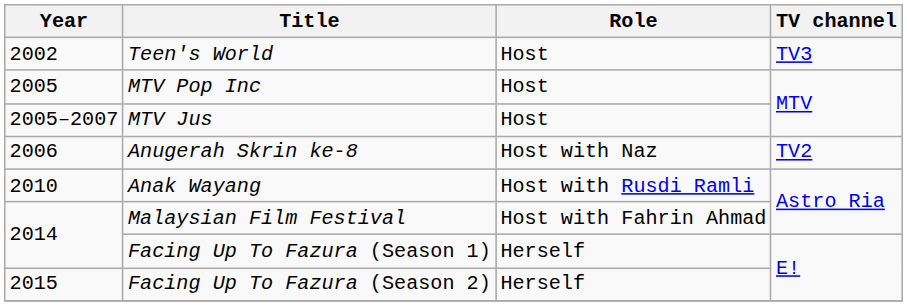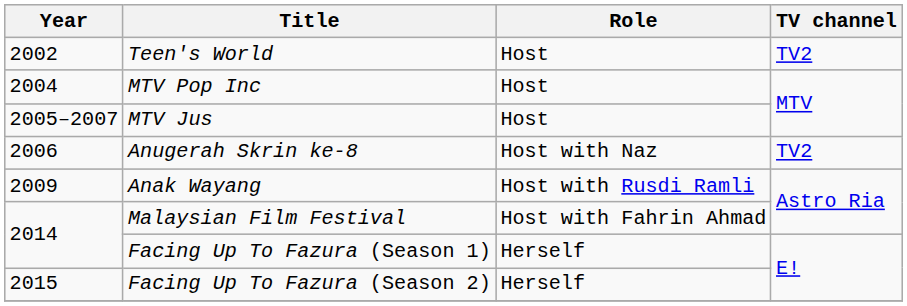Teen's World | TV channel: TV3 -> TV2
MTV Pop Inc | Year: 2005 -> 2004
Anak Wayang | Year: 2010 -> 2009
